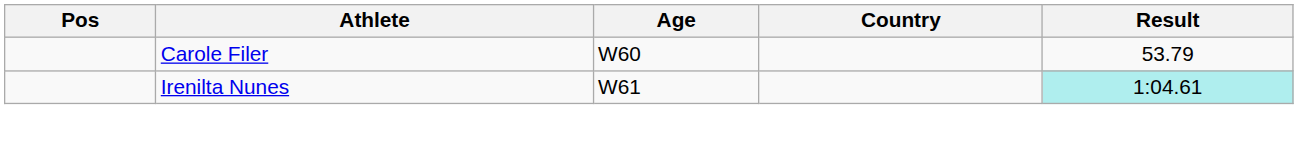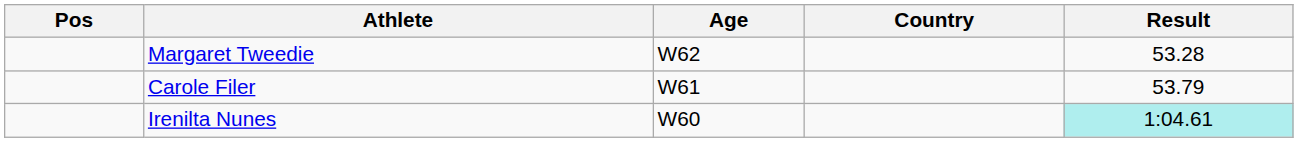+ row: Margaret Tweedie | W62 | 53.28
Carole Filer | Age: W60 -> W61
Irenilta Nunes | Age: W61 -> W60
